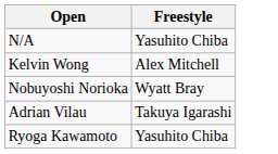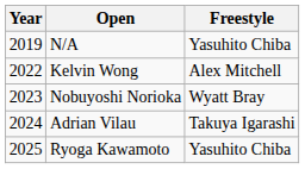+ column: Year | 2019 | 2022 | 2023 | 2024 | 2025
